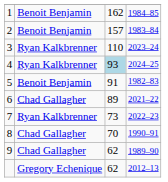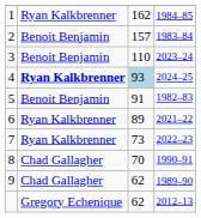1 | column 2: Benoit Benjamin -> Ryan Kalkbrenner
3 | column 2: Ryan Kalkbrenner -> Benoit Benjamin
4 | column 2: normal -> bold
6 | column 2: Chad Gallagher -> Ryan Kalkbrenner
